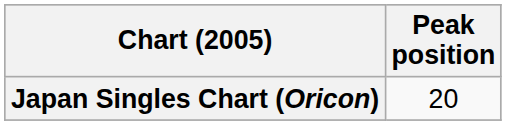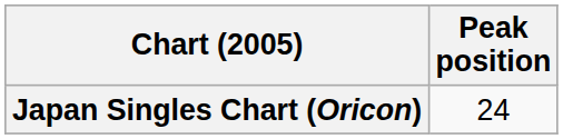Japan Singles Chart (Oricon) | Peak position: 20 -> 24
